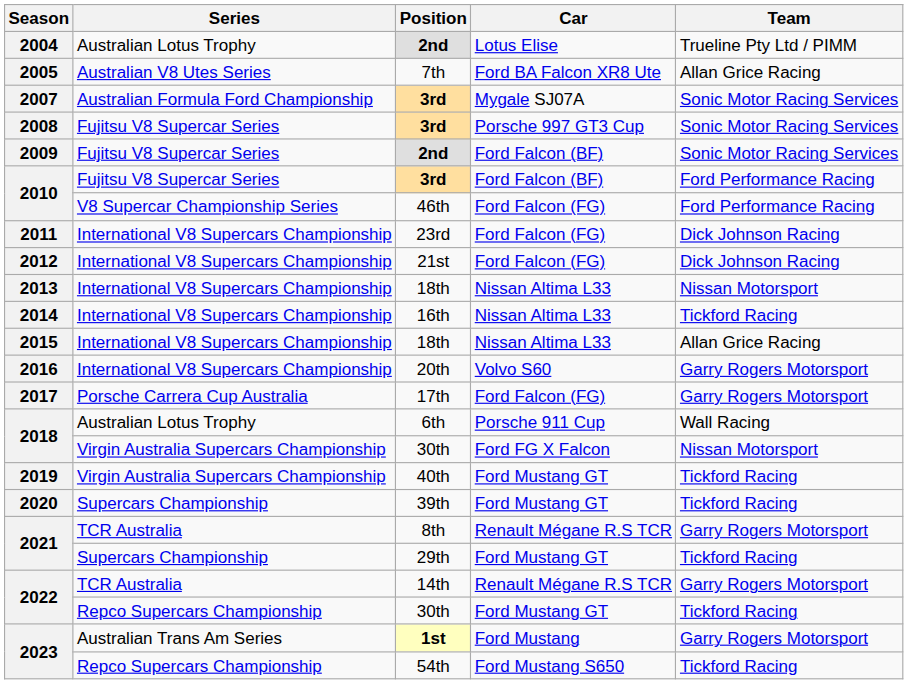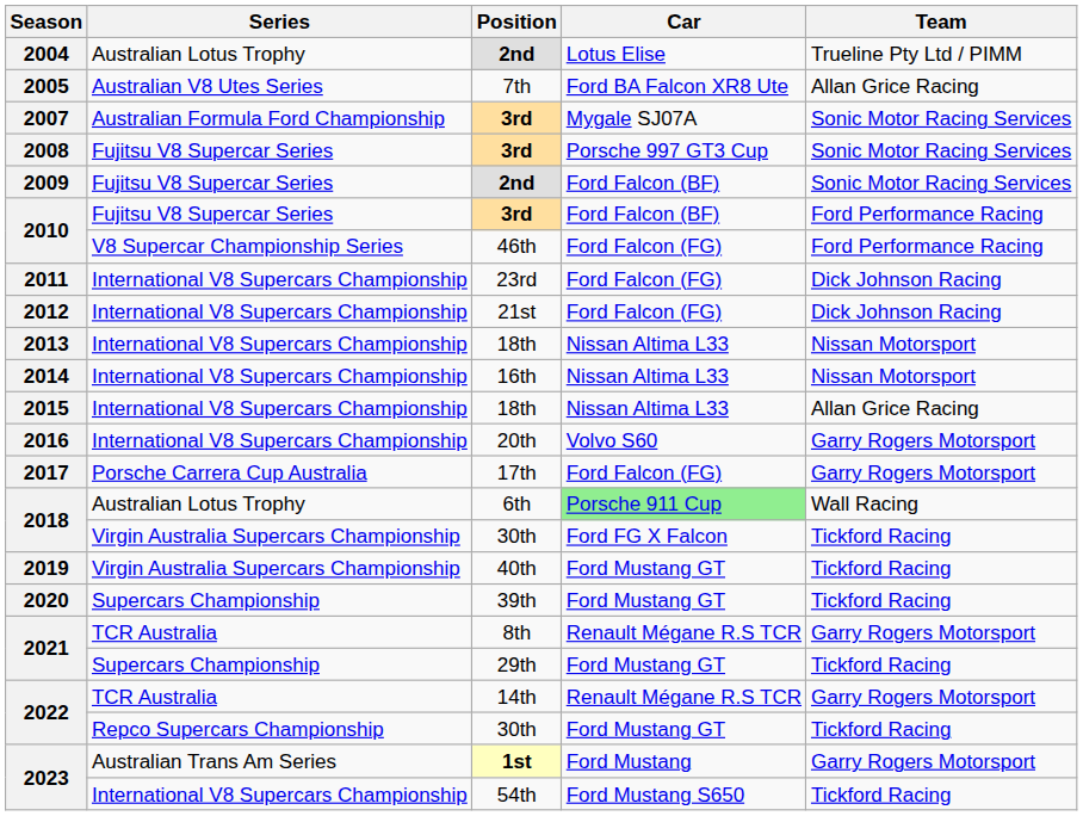2014 | Team: Tickford Racing -> Nissan Motorsport
2018 / 6th | Car: no background -> lightgreen background
2018 / 30th | Team: Nissan Motorsport -> Tickford Racing
2023 / 54th | Series: Repco Supercars Championship -> International V8 Supercars Championship
